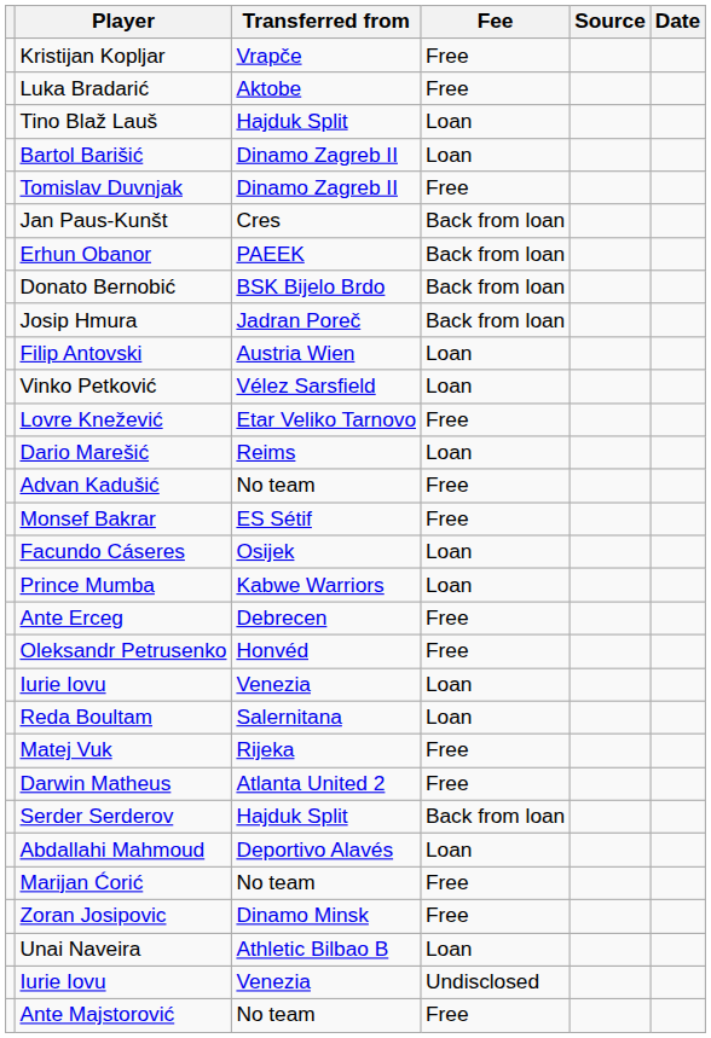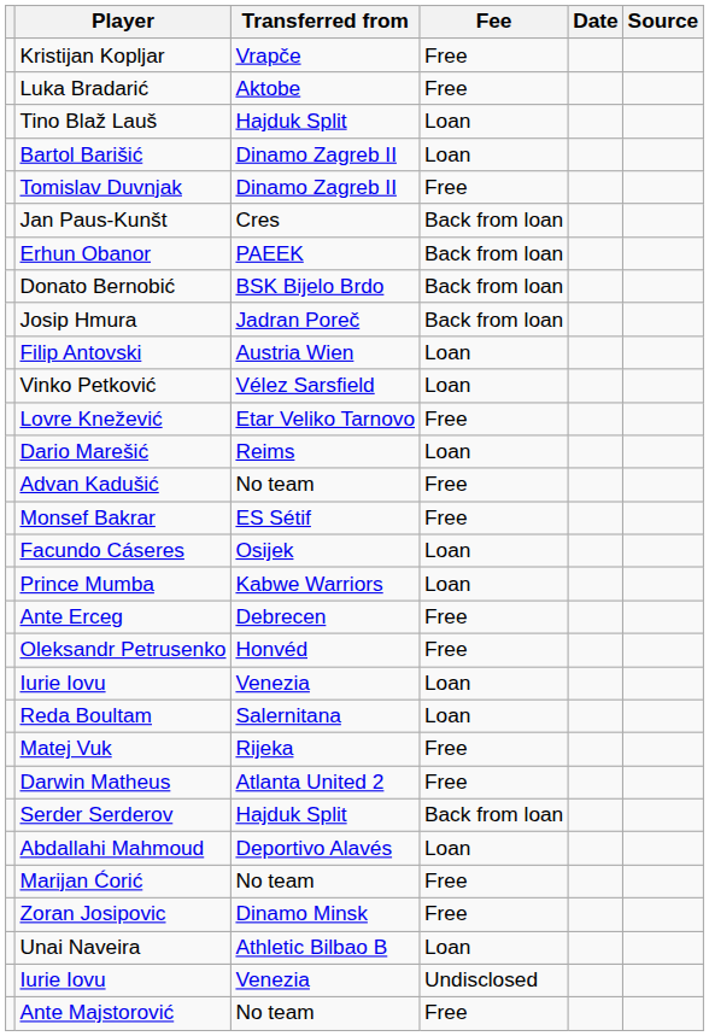columns swapped: Date <-> Source
